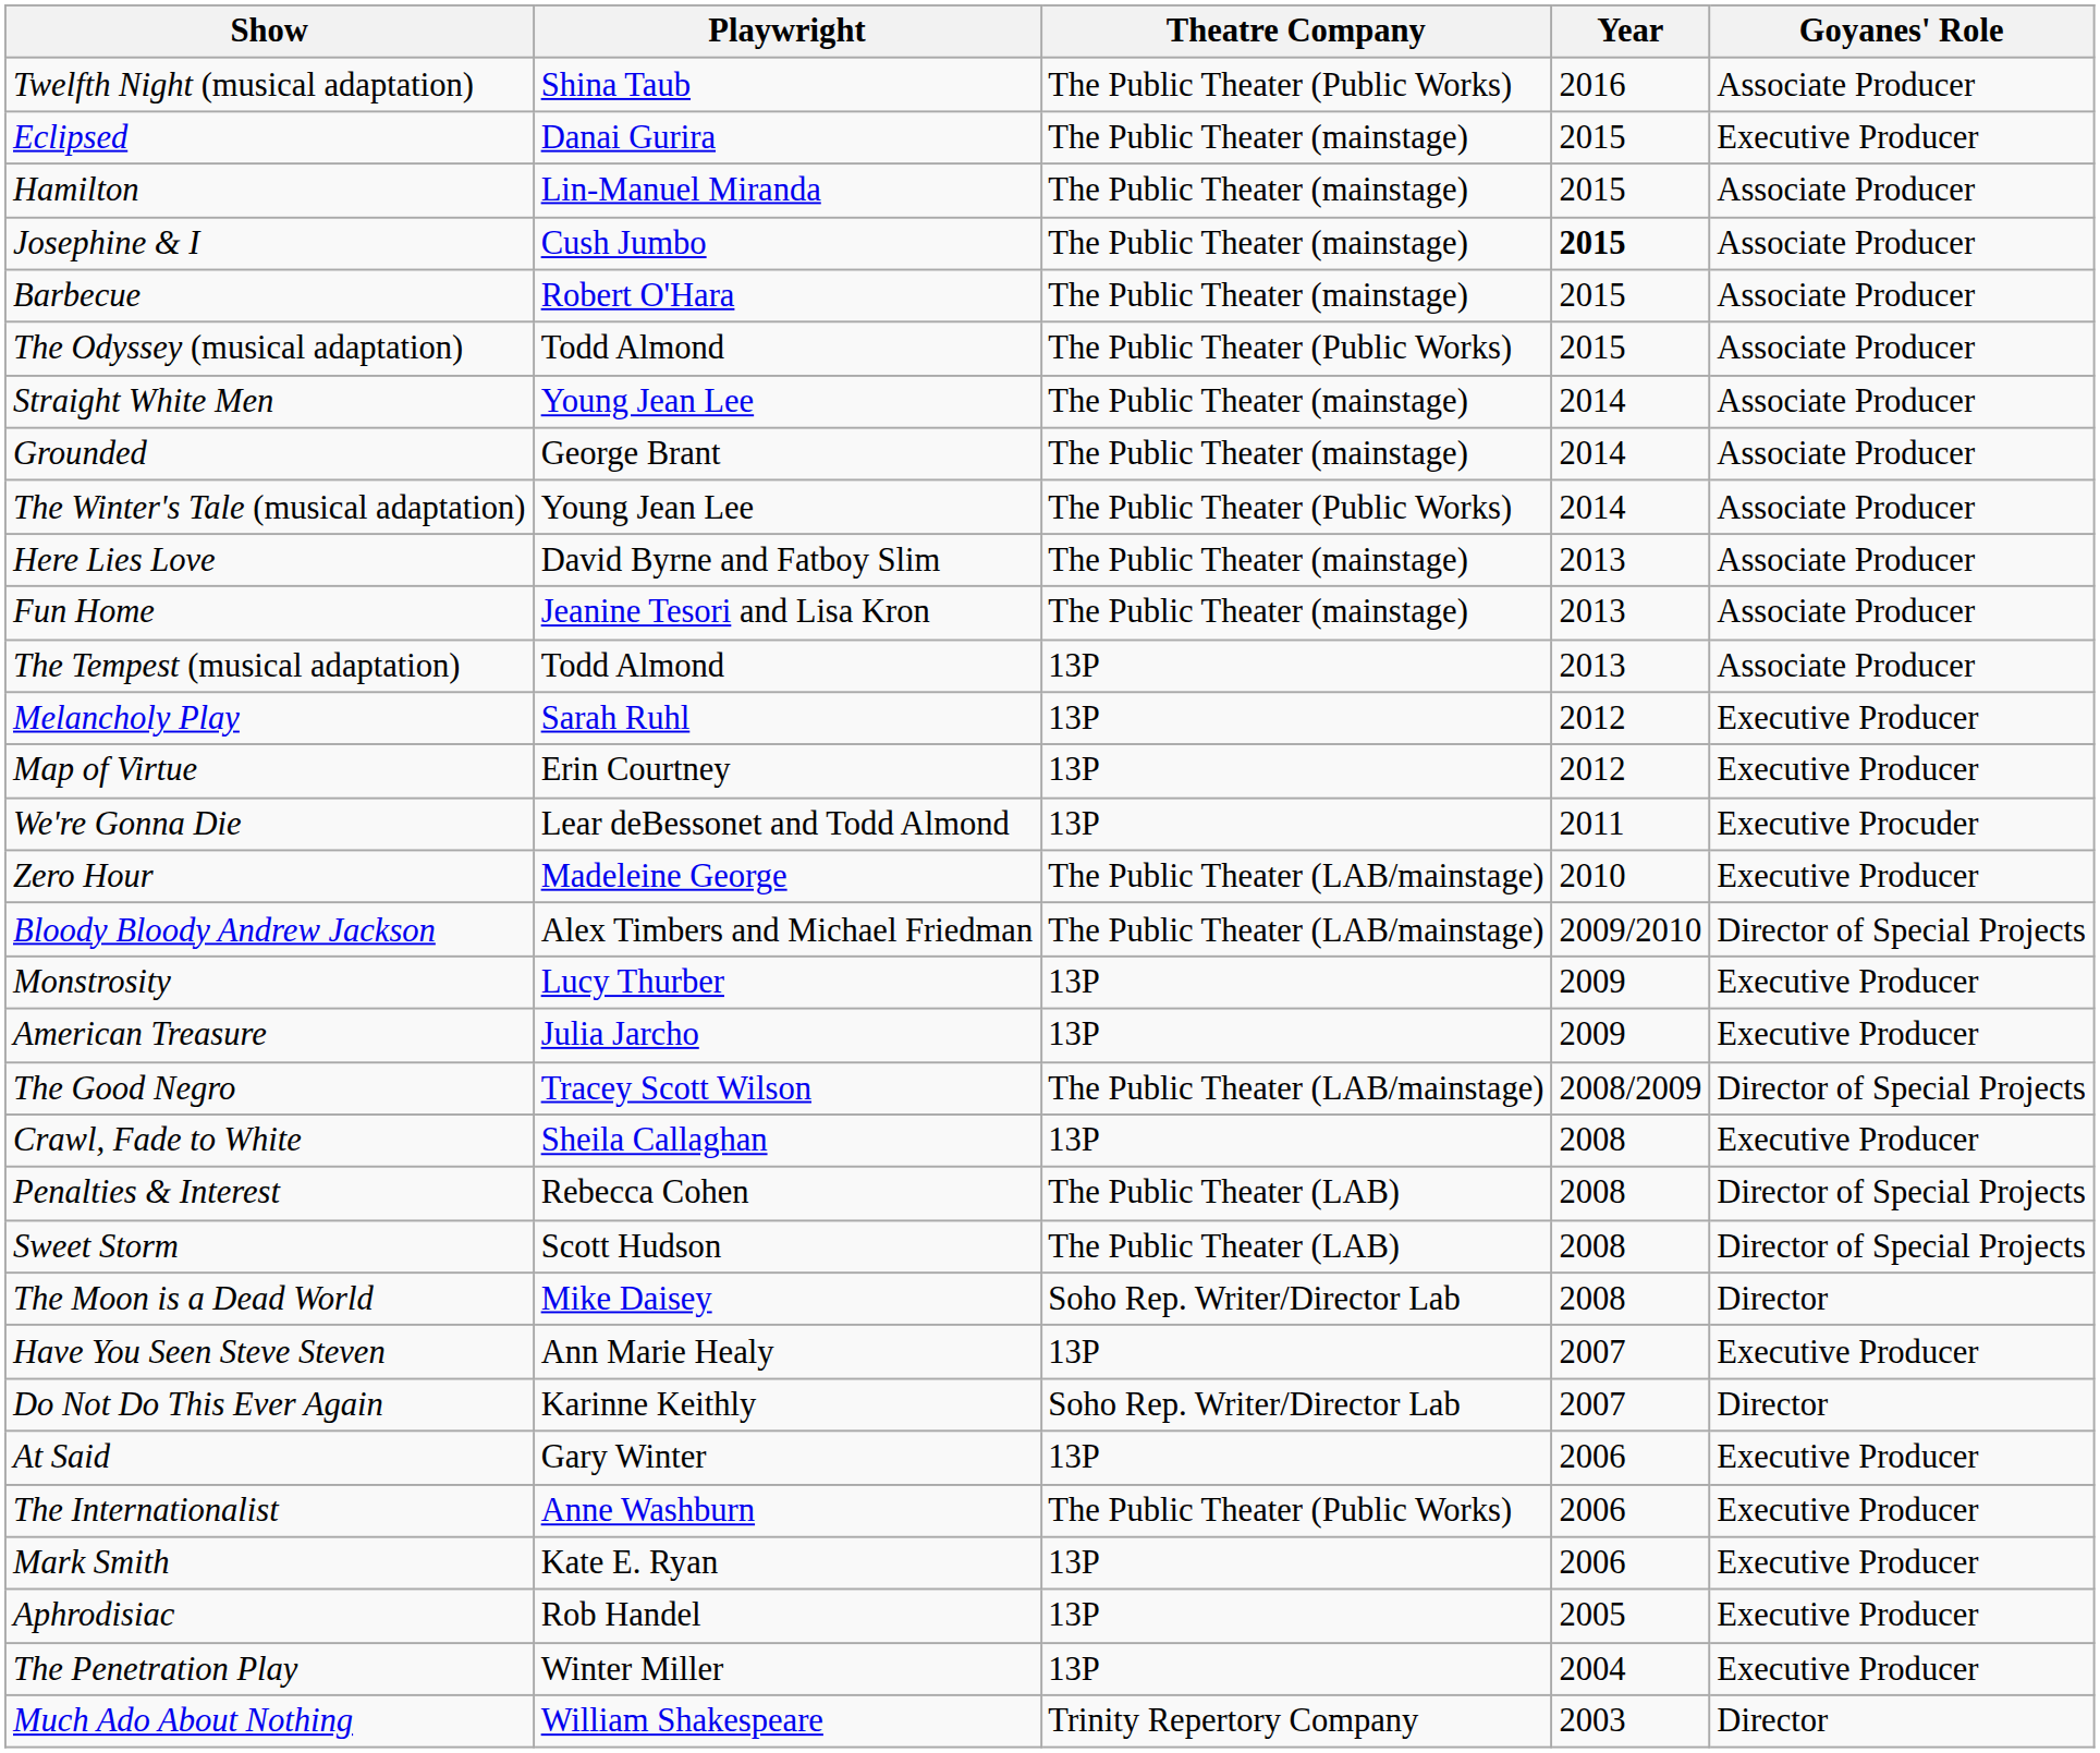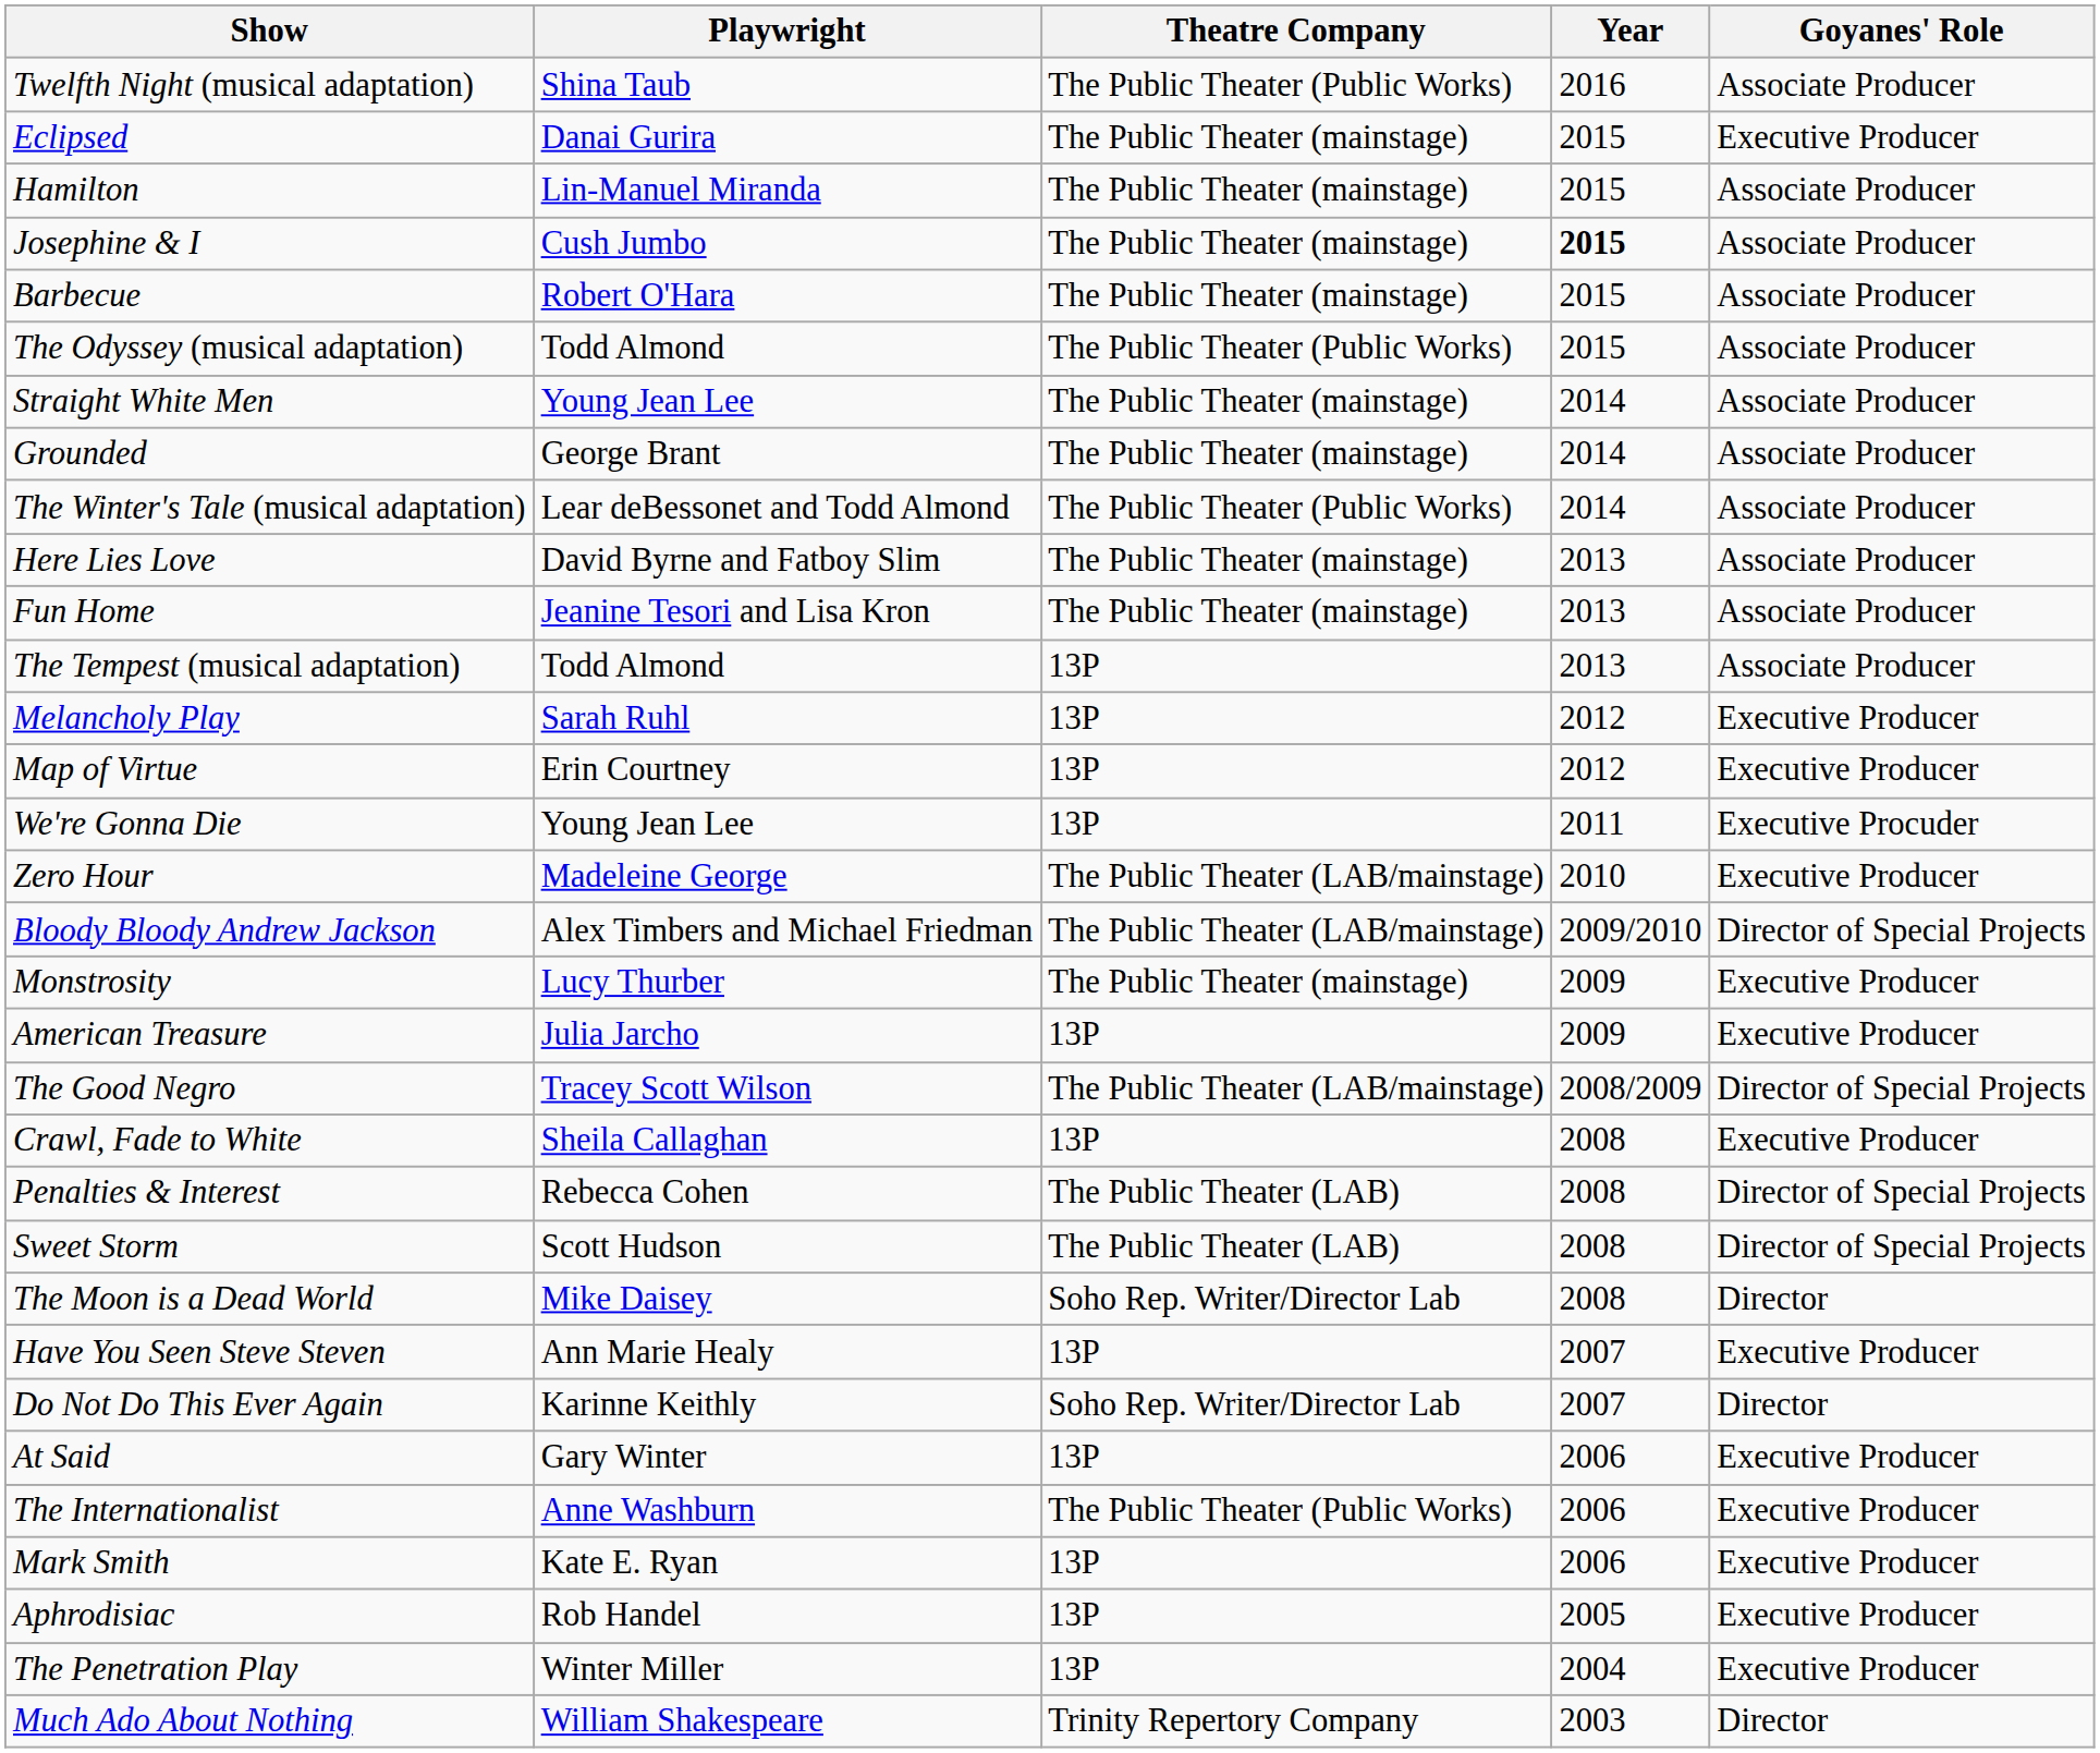The Winter's Tale (musical adaptation) | Playwright: Young Jean Lee -> Lear deBessonet and Todd Almond
We're Gonna Die | Playwright: Lear deBessonet and Todd Almond -> Young Jean Lee
Monstrosity | Theatre Company: 13P -> The Public Theater (mainstage)
